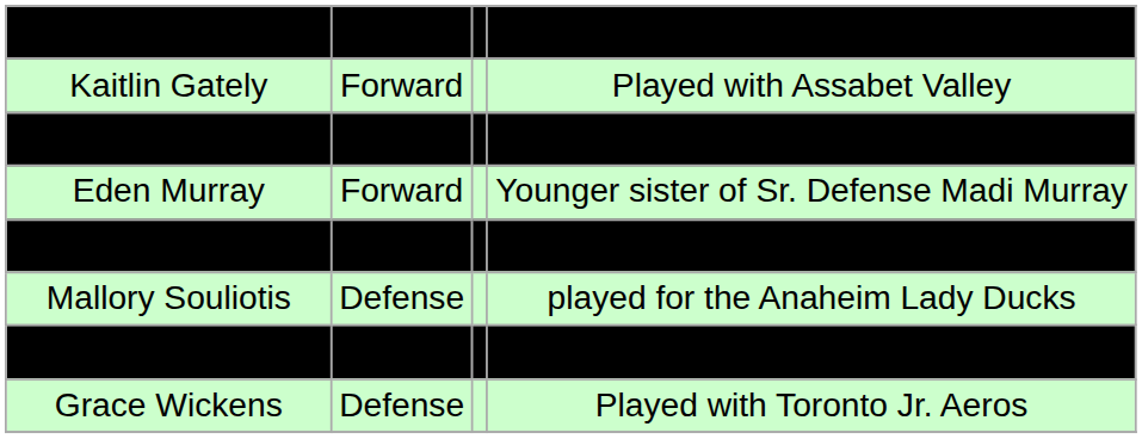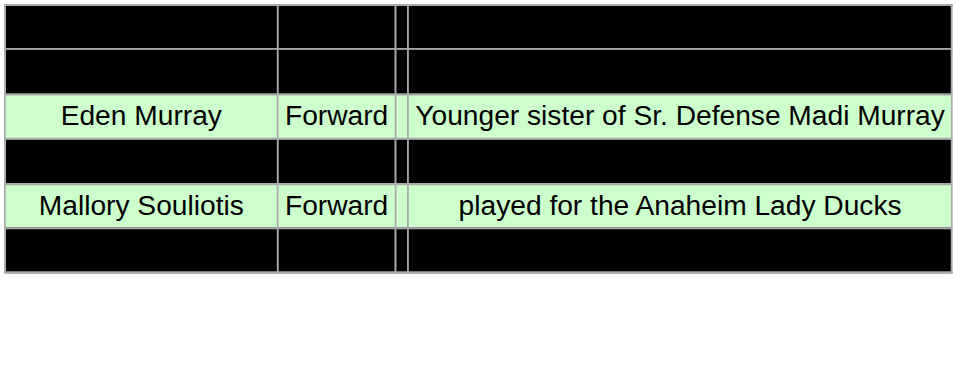- row: Kaitlin Gately | Forward | Played with Assabet Valley
Emily Monaghan | column 4: Attended Edge School with Eden Murray -> Attended Benilde-St, Margaret's
Mallory Souliotis | column 2: Defense -> Forward
Brittany Wheeler | column 2: Forward -> Defense
Brittany Wheeler | column 4: Attended Benilde-St, Margaret's -> Attended Edge School with Eden Murray
- row: Grace Wickens | Defense | Played with Toronto Jr. Aeros
